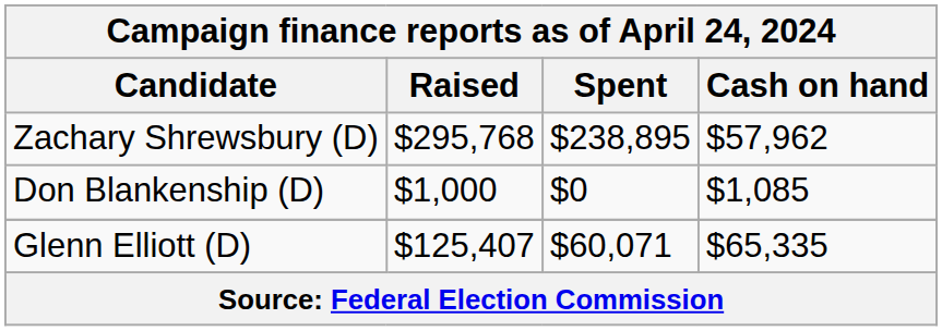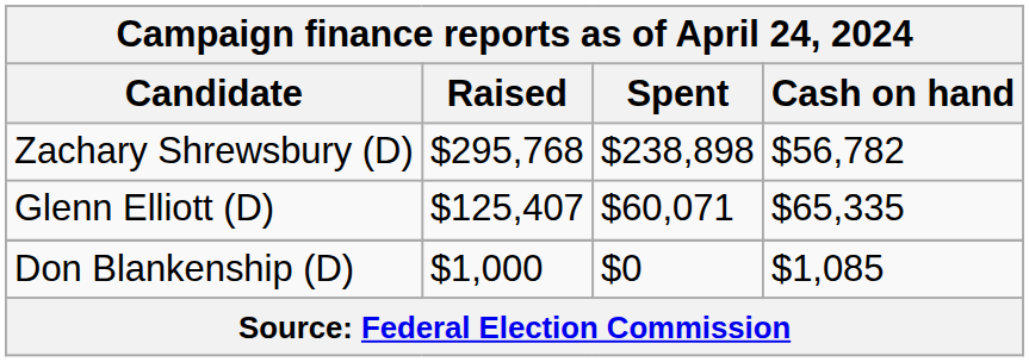Zachary Shrewsbury (D) | Spent: $238,895 -> $238,898
Zachary Shrewsbury (D) | Cash on hand: $57,962 -> $56,782
rows swapped: Glenn Elliott (D) <-> Don Blankenship (D)
